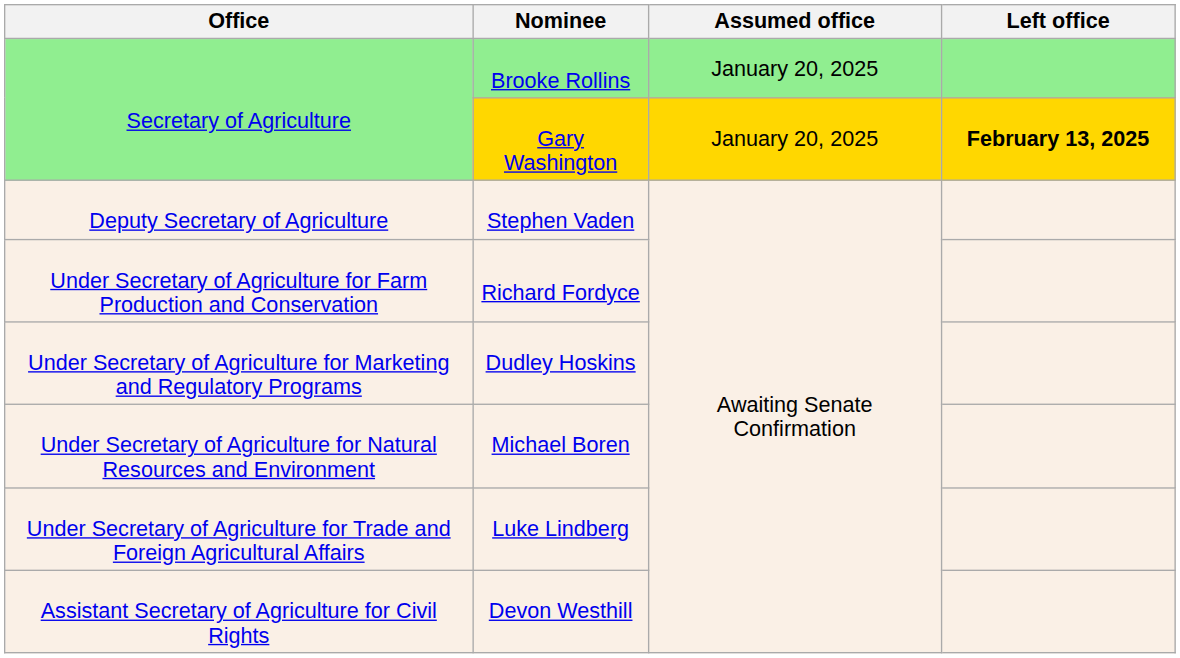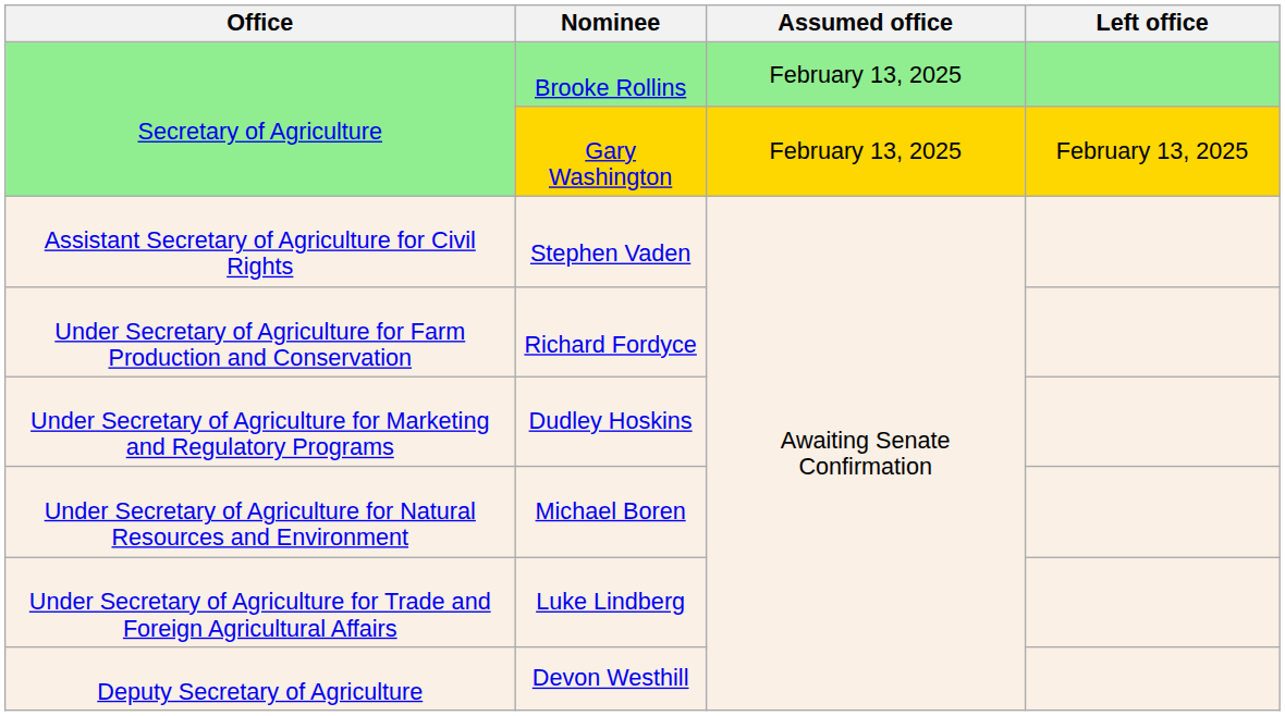Brooke Rollins | Assumed office: January 20, 2025 -> February 13, 2025
Gary Washington | Assumed office: January 20, 2025 -> February 13, 2025
Gary Washington | Left office: bold -> normal
Stephen Vaden | Office: Deputy Secretary of Agriculture -> Assistant Secretary of Agriculture for Civil Rights
Devon Westhill | Office: Assistant Secretary of Agriculture for Civil Rights -> Deputy Secretary of Agriculture
